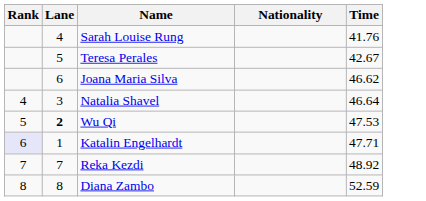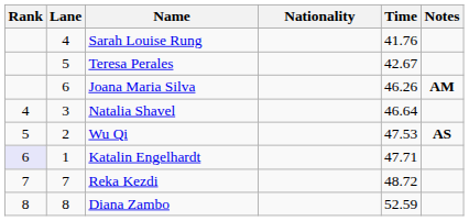+ column: Notes | AM | AS
Joana Maria Silva | Time: 46.62 -> 46.26
Wu Qi | Lane: bold -> normal
Reka Kezdi | Time: 48.92 -> 48.72
